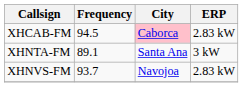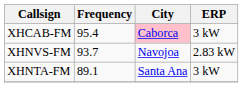XHCAB-FM | Frequency: 94.5 -> 95.4
XHCAB-FM | ERP: 2.83 kW -> 3 kW
rows swapped: XHNTA-FM <-> XHNVS-FM
